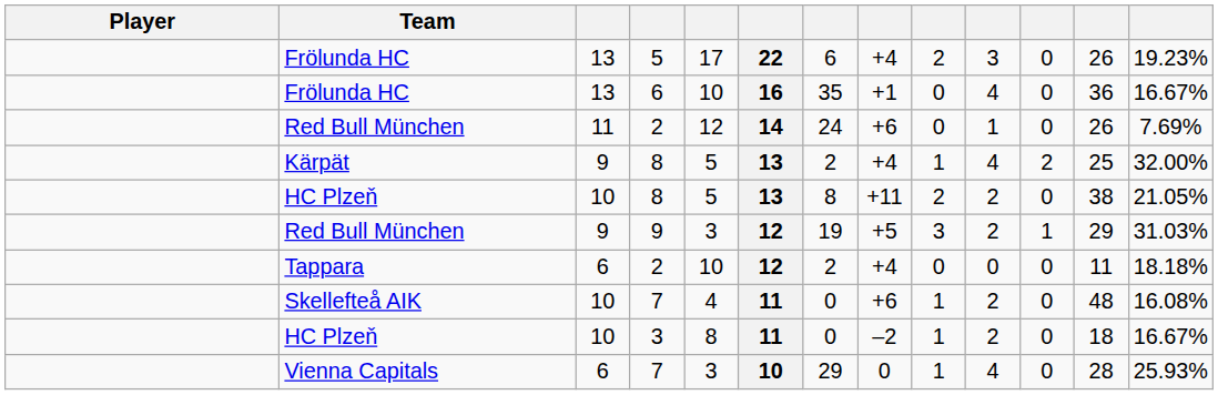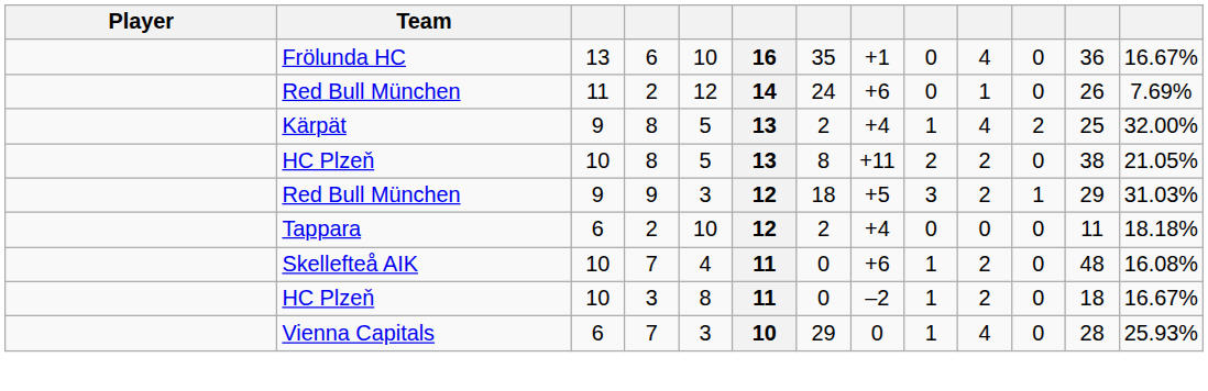- row: Frölunda HC | 13 | 5 | 17 | 22 | 6 | +4 | 2 | 3 | 0 | 26 | 19.23%
Red Bull München / 9 | column 7: 19 -> 18
